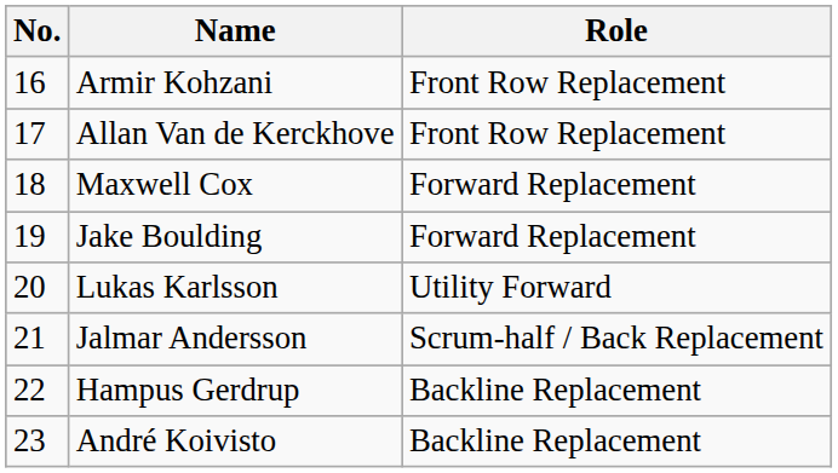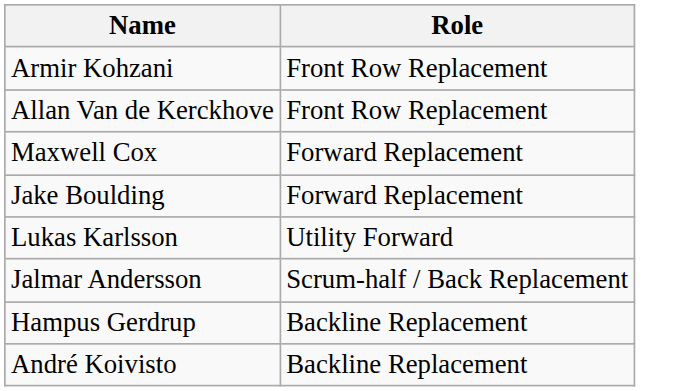- column: No. | 16 | 17 | 18 | 19 | 20 | 21 | 22 | 23
